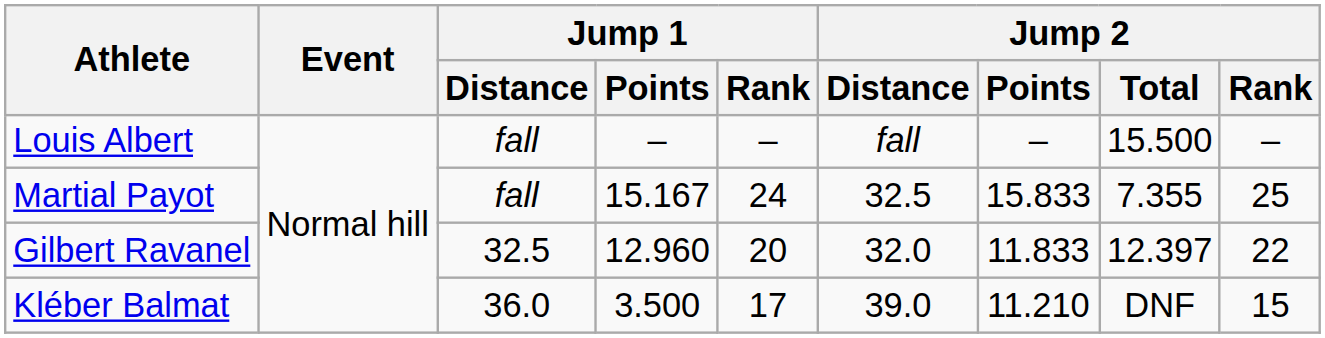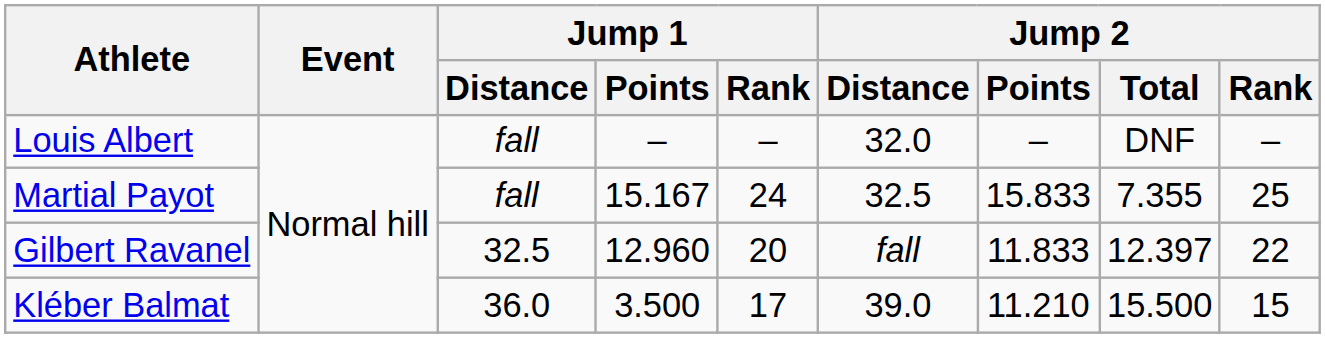Louis Albert | Jump 2 / Distance: fall -> 32.0
Louis Albert | Jump 2 / Total: 15.500 -> DNF
Gilbert Ravanel | Jump 2 / Distance: 32.0 -> fall
Kléber Balmat | Jump 2 / Total: DNF -> 15.500
